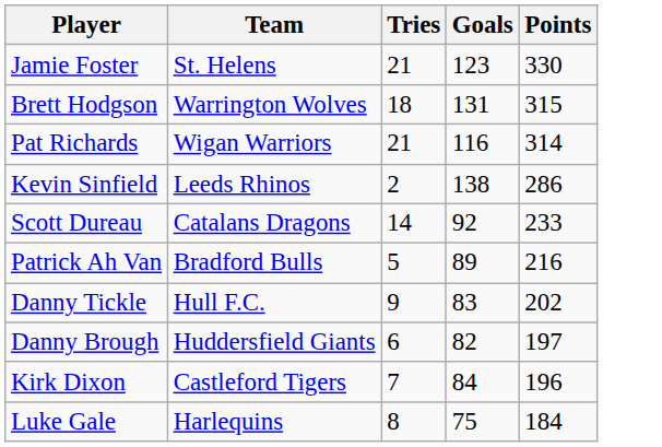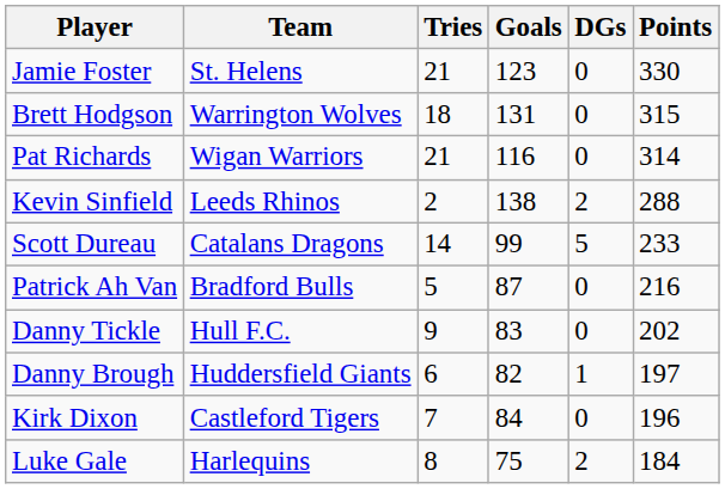+ column: DGs | 0 | 0 | 0 | 2 | 5 | 0 | 0 | 1 | 0 | 2
Kevin Sinfield | Points: 286 -> 288
Scott Dureau | Goals: 92 -> 99
Patrick Ah Van | Goals: 89 -> 87
